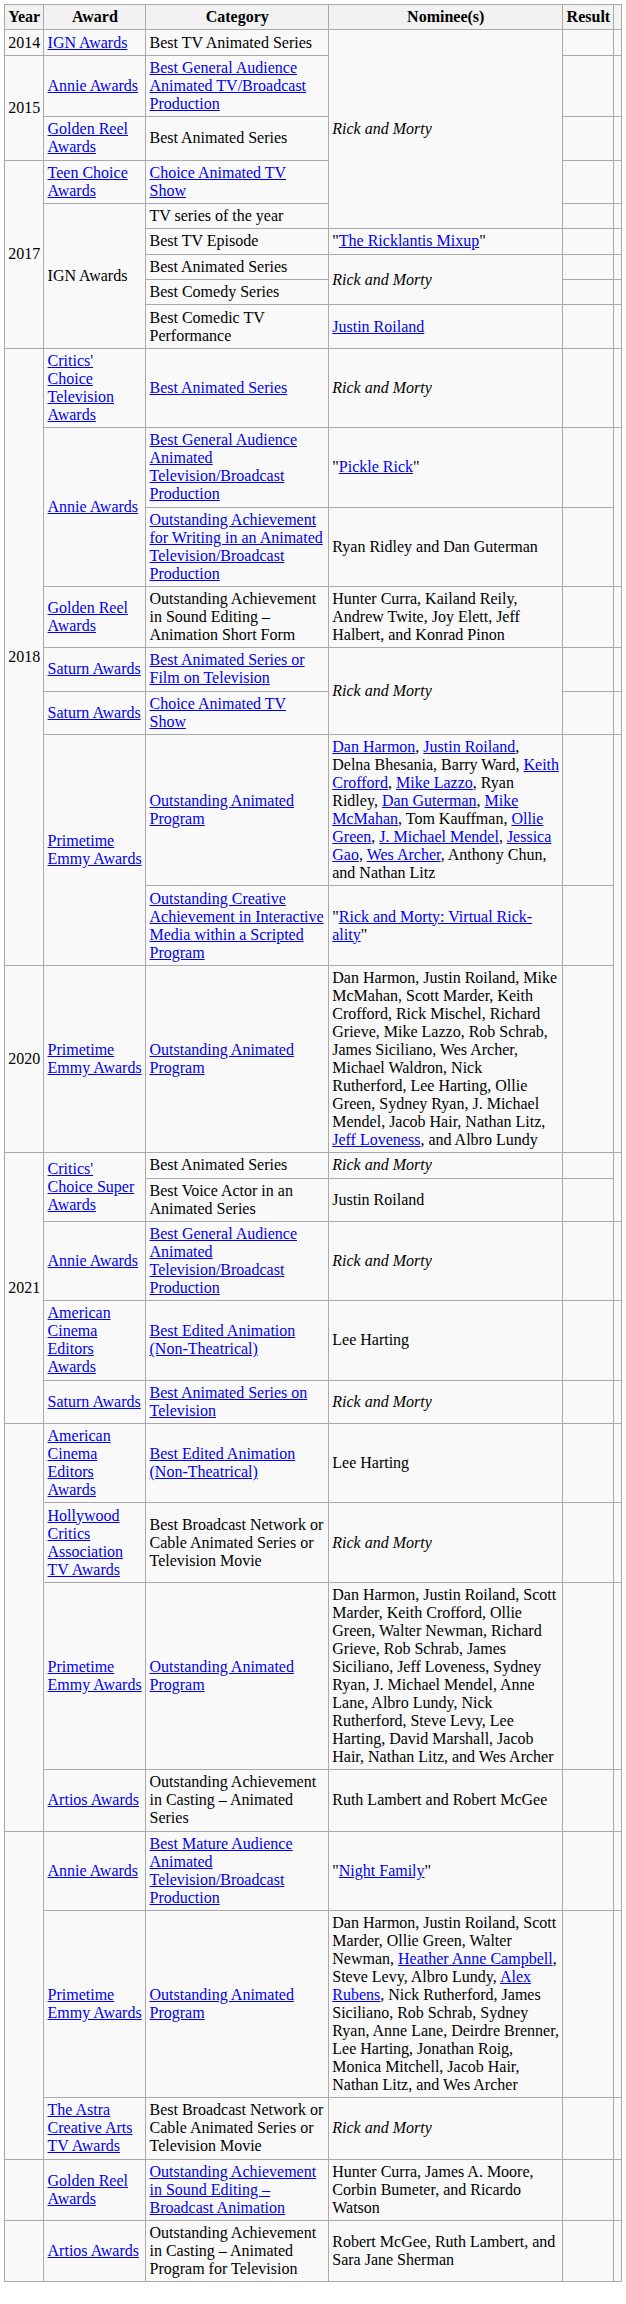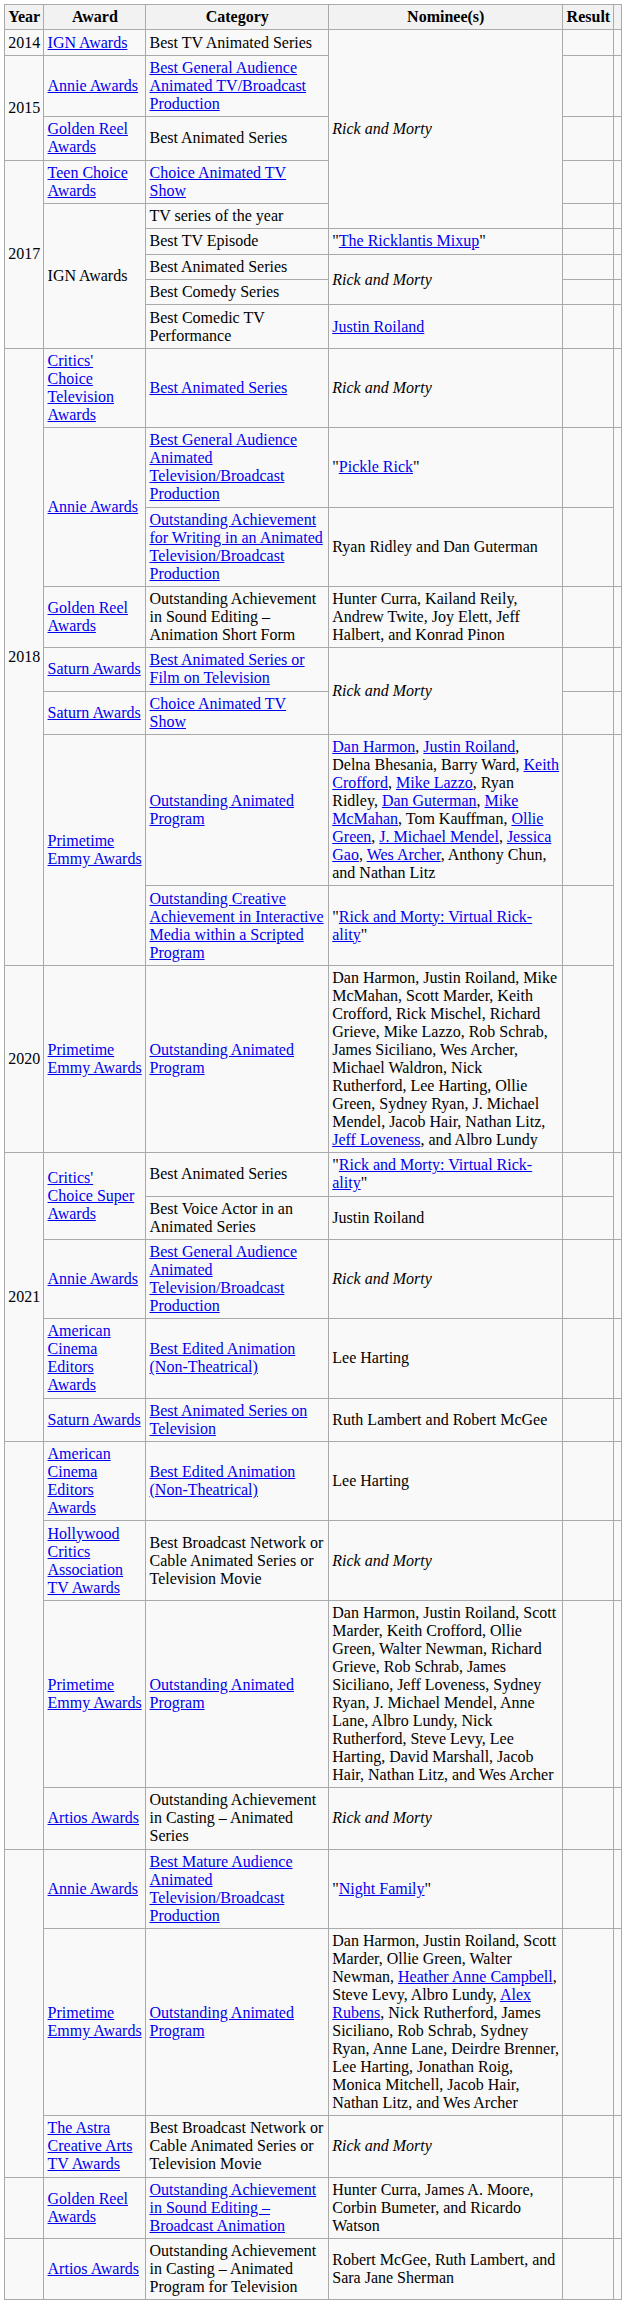2021 / Best Animated Series | Nominee(s): Rick and Morty -> "Rick and Morty: Virtual Rick-ality"
Best Animated Series on Television | Nominee(s): Rick and Morty -> Ruth Lambert and Robert McGee
Outstanding Achievement in Casting – Animated Series | Nominee(s): Ruth Lambert and Robert McGee -> Rick and Morty
